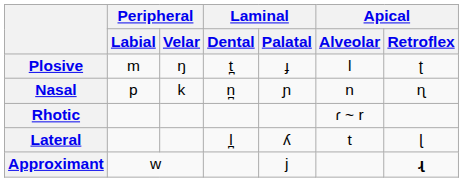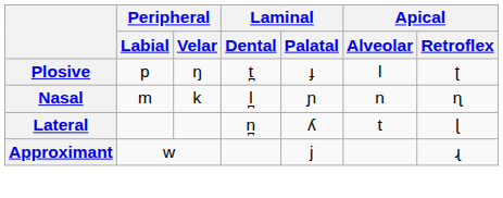Plosive | Peripheral / Labial: m -> p
Nasal | Peripheral / Labial: p -> m
Nasal | Laminal / Dental: n̪ -> l̪
- row: Rhotic | ɾ ~ r
Lateral | Laminal / Dental: l̪ -> n̪
Approximant | Apical / Retroflex: bold -> normal
